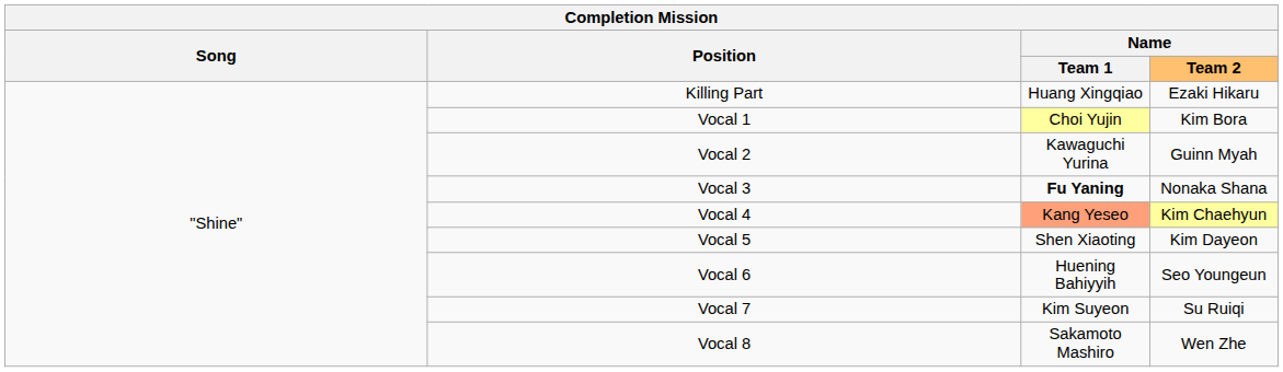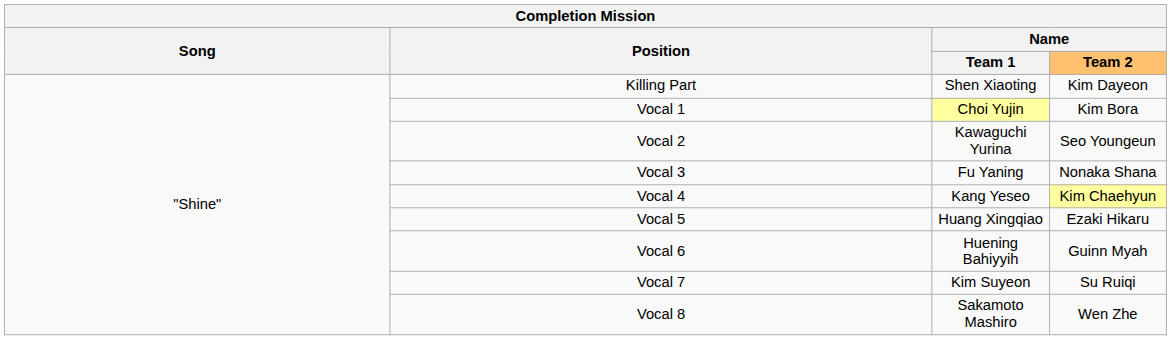Killing Part | Name / Team 1: Huang Xingqiao -> Shen Xiaoting
Killing Part | Name / Team 2: Ezaki Hikaru -> Kim Dayeon
Vocal 2 | Name / Team 2: Guinn Myah -> Seo Youngeun
Vocal 3 | Name / Team 1: bold -> normal
Vocal 4 | Name / Team 1: lightsalmon background -> no background
Vocal 5 | Name / Team 1: Shen Xiaoting -> Huang Xingqiao
Vocal 5 | Name / Team 2: Kim Dayeon -> Ezaki Hikaru
Vocal 6 | Name / Team 2: Seo Youngeun -> Guinn Myah
